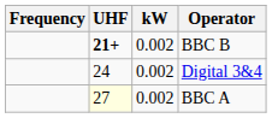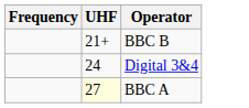- column: kW | 0.002 | 0.002 | 0.002
BBC B | UHF: bold -> normal
